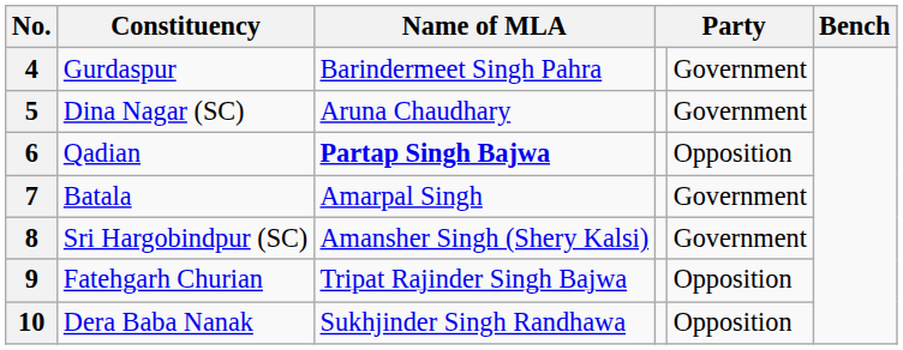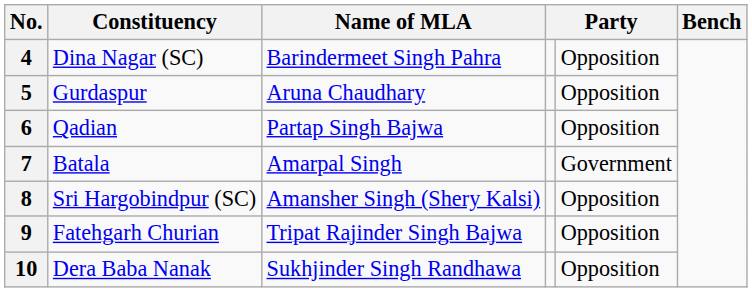4 | Constituency: Gurdaspur -> Dina Nagar (SC)
4 | column 5: Government -> Opposition
5 | Constituency: Dina Nagar (SC) -> Gurdaspur
5 | column 5: Government -> Opposition
6 | Name of MLA: bold -> normal
8 | column 5: Government -> Opposition
